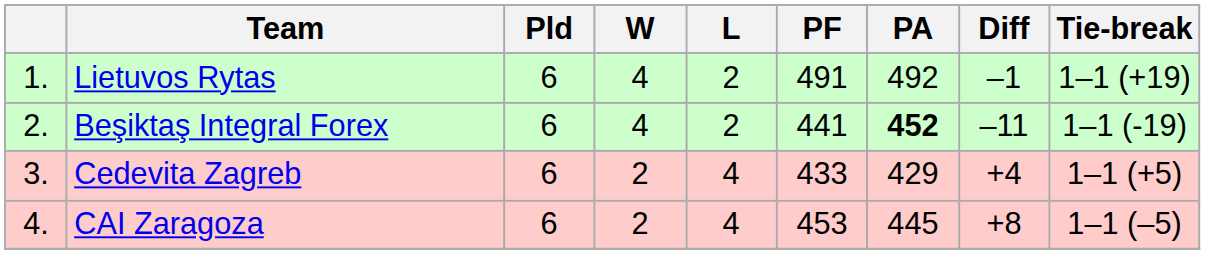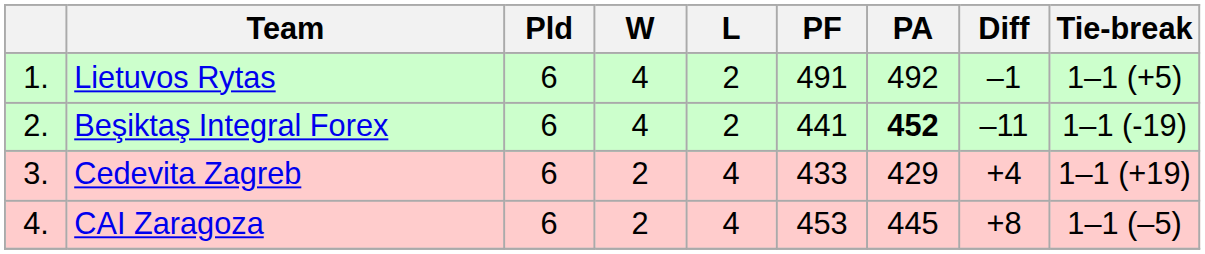Lietuvos Rytas | Tie-break: 1–1 (+19) -> 1–1 (+5)
Cedevita Zagreb | Tie-break: 1–1 (+5) -> 1–1 (+19)
